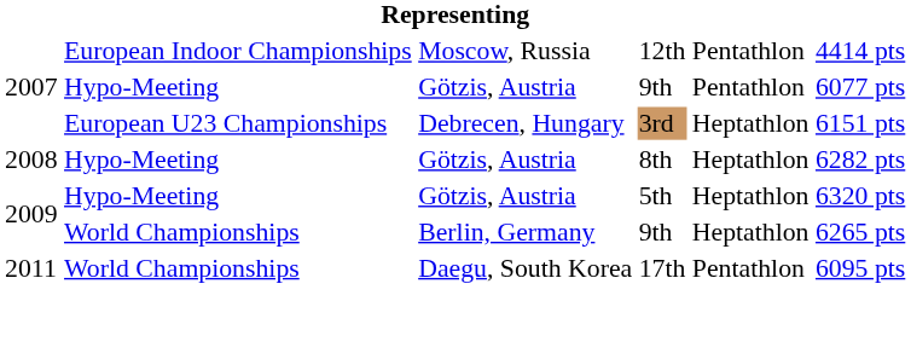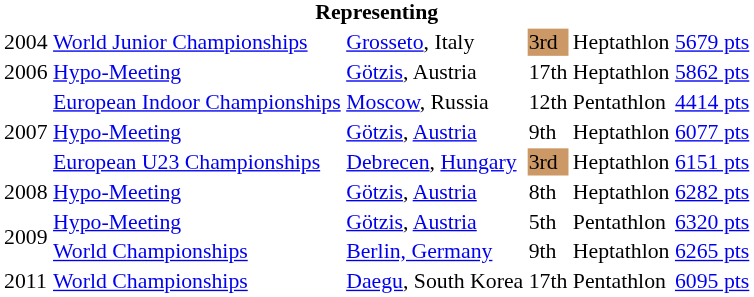+ row: 2004 | World Junior Championships | Grosseto, Italy | 3rd | Heptathlon | 5679 pts
+ row: 2006 | Hypo-Meeting | Götzis, Austria | 17th | Heptathlon | 5862 pts
2007 / Götzis, Austria | column 5: Pentathlon -> Heptathlon
2009 / Götzis, Austria | column 5: Heptathlon -> Pentathlon
